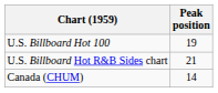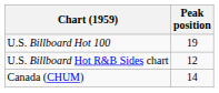U.S. Billboard Hot R&B Sides chart | Peak position: 21 -> 12
